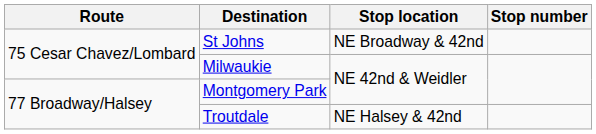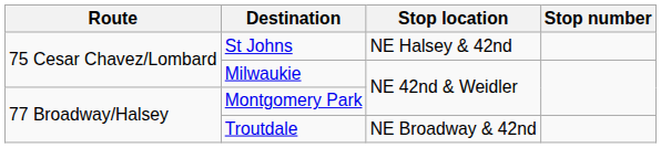St Johns | Stop location: NE Broadway & 42nd -> NE Halsey & 42nd
Troutdale | Stop location: NE Halsey & 42nd -> NE Broadway & 42nd
